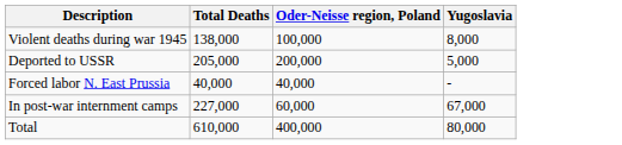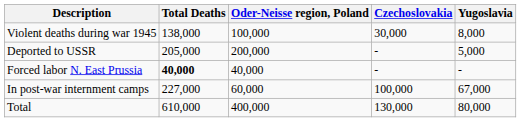+ column: Czechoslovakia | 30,000 | - | - | 100,000 | 130,000
Forced labor N. East Prussia | Total Deaths: normal -> bold
